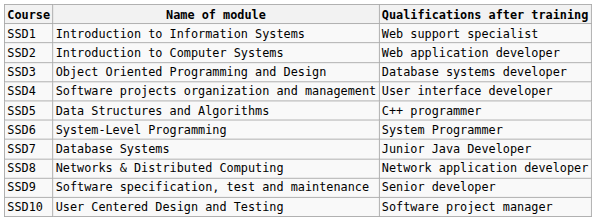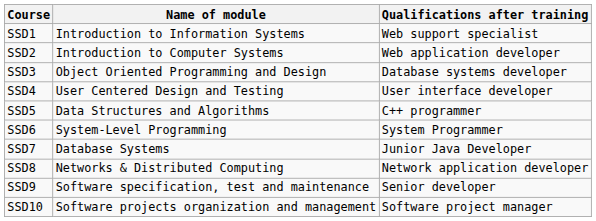SSD4 | Name of module: Software projects organization and management -> User Centered Design and Testing
SSD10 | Name of module: User Centered Design and Testing -> Software projects organization and management
